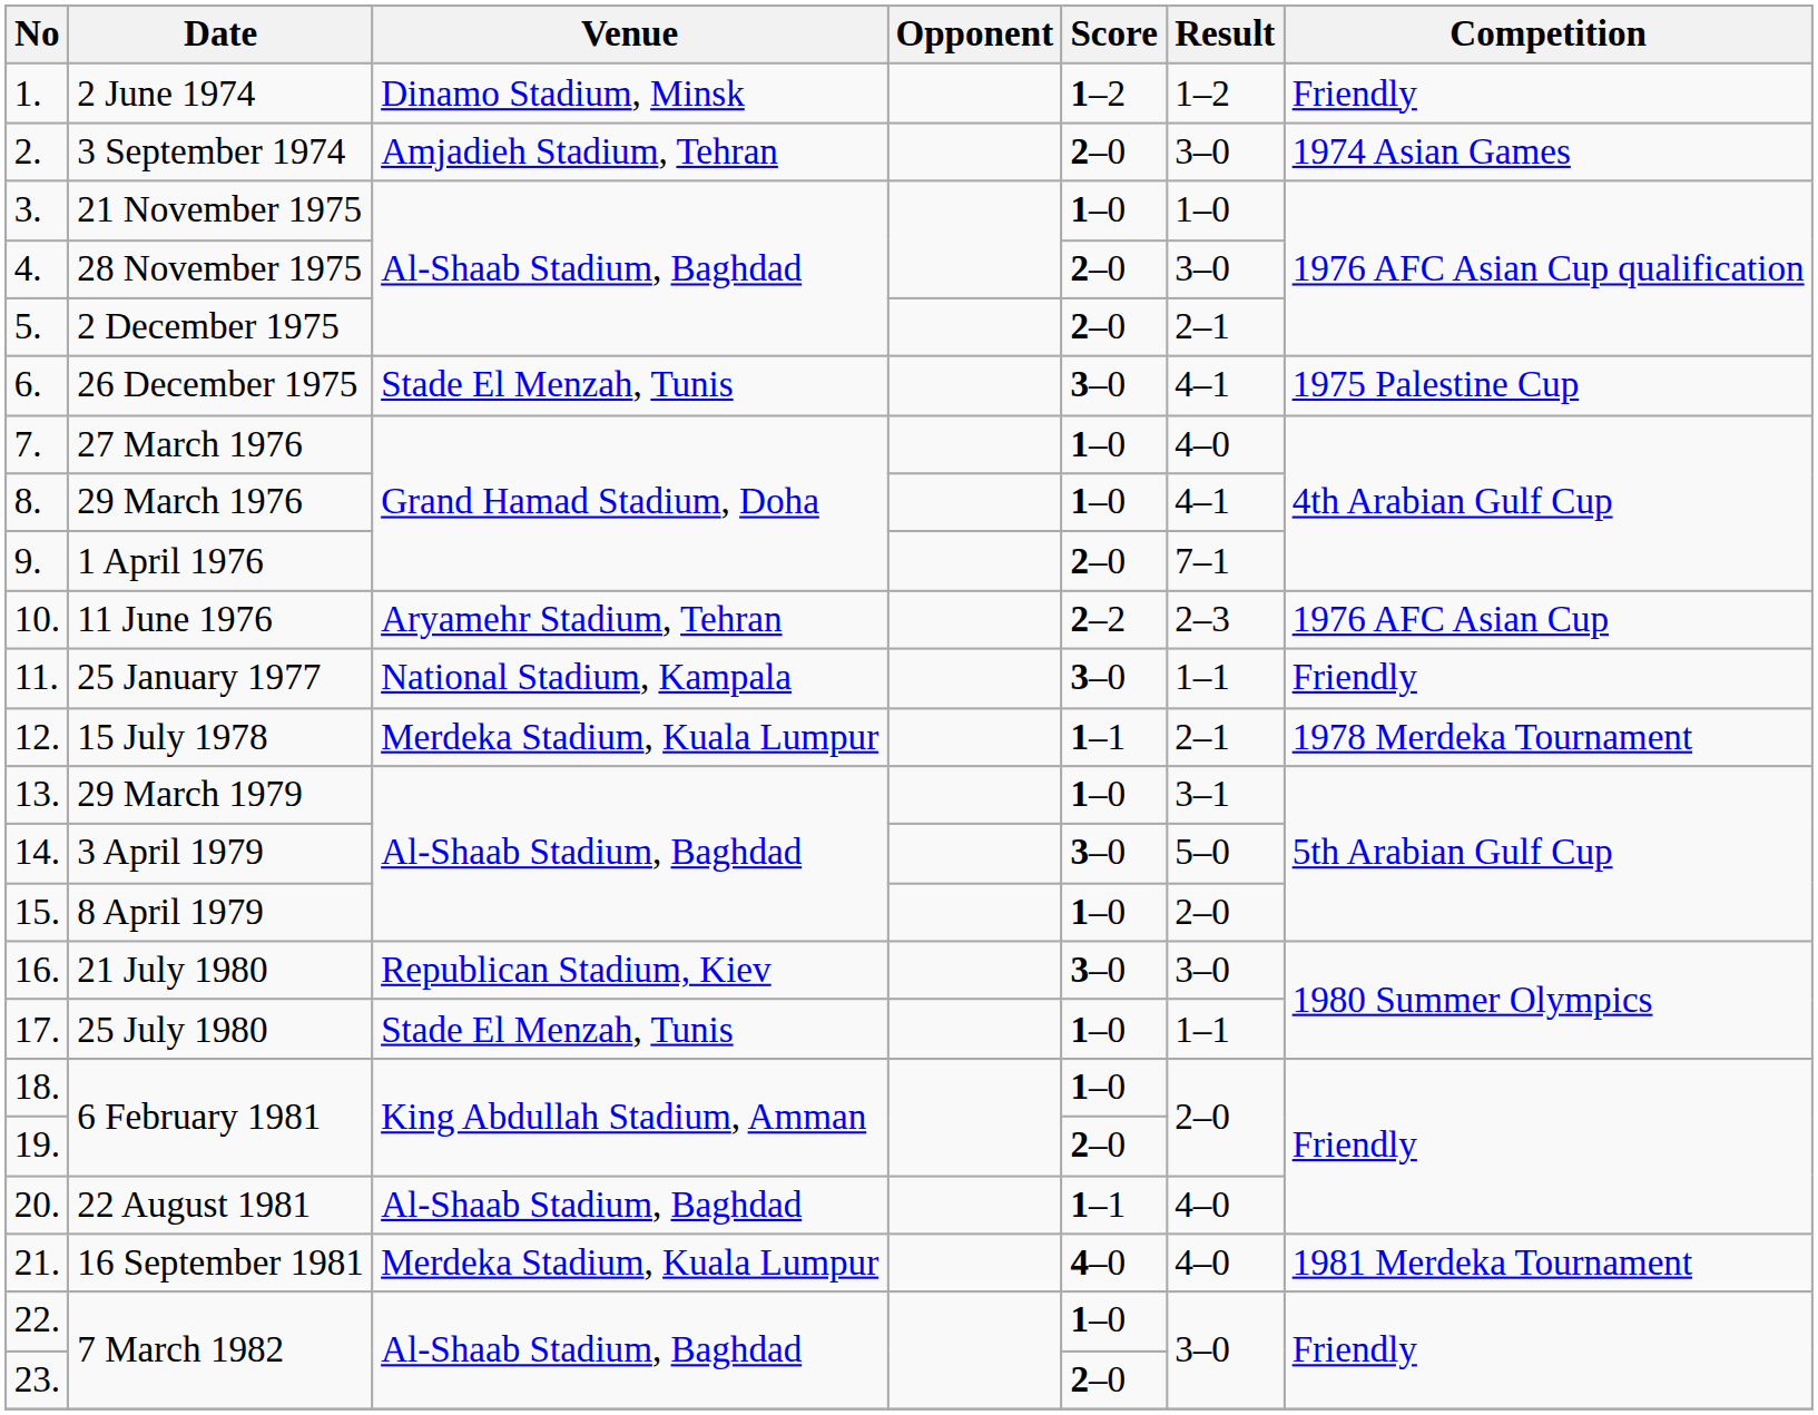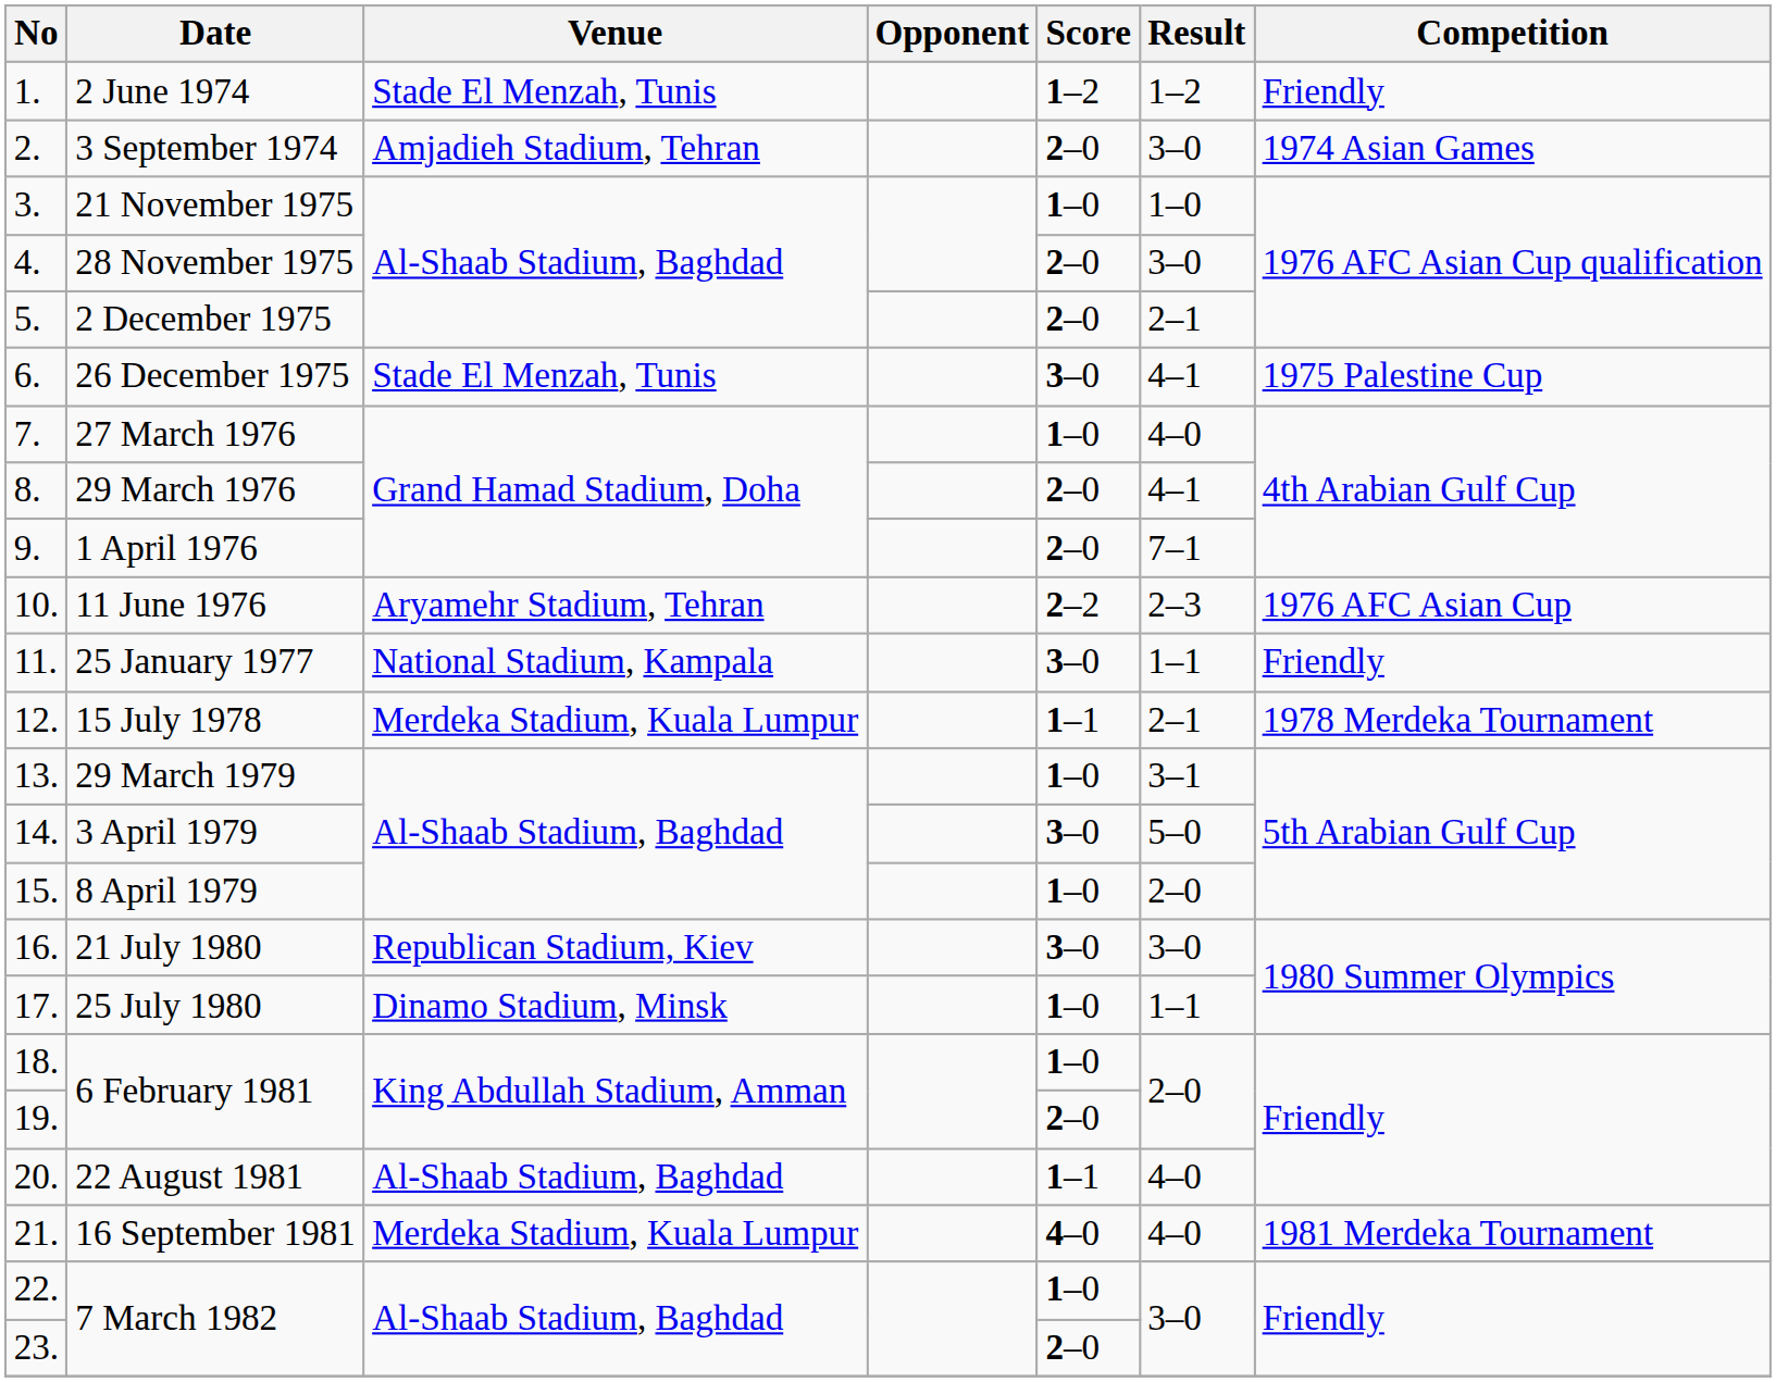2 June 1974 | Venue: Dinamo Stadium, Minsk -> Stade El Menzah, Tunis
29 March 1976 | Score: 1–0 -> 2–0
25 July 1980 | Venue: Stade El Menzah, Tunis -> Dinamo Stadium, Minsk
